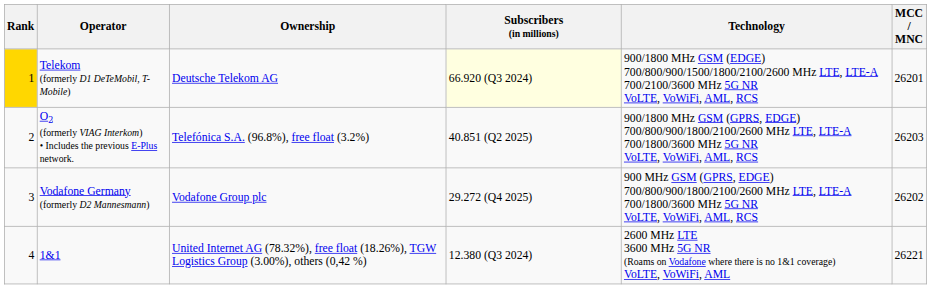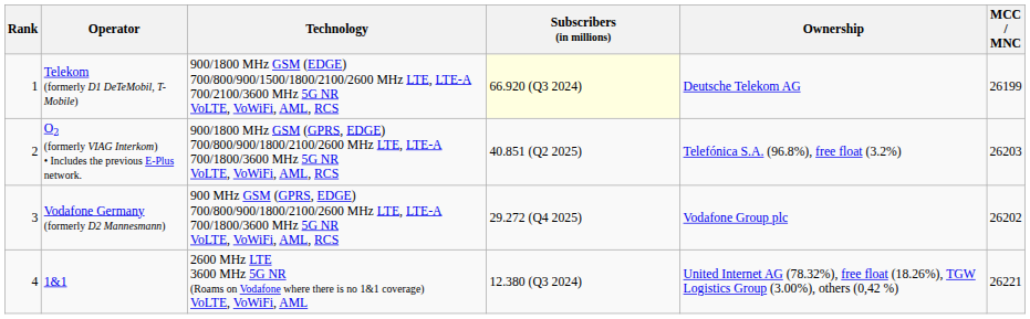columns swapped: Technology <-> Ownership
Telekom (formerly D1 DeTeMobil, T-Mobile) | Rank: gold background -> no background
Telekom (formerly D1 DeTeMobil, T-Mobile) | MCC / MNC: 26201 -> 26199
